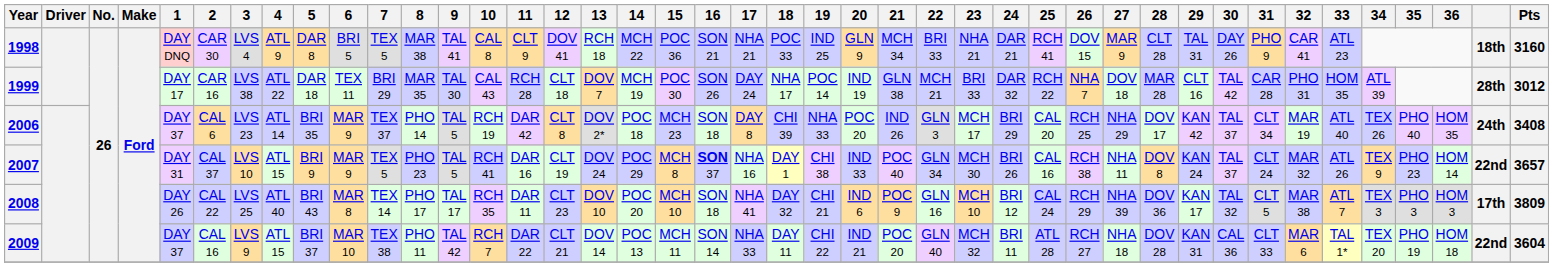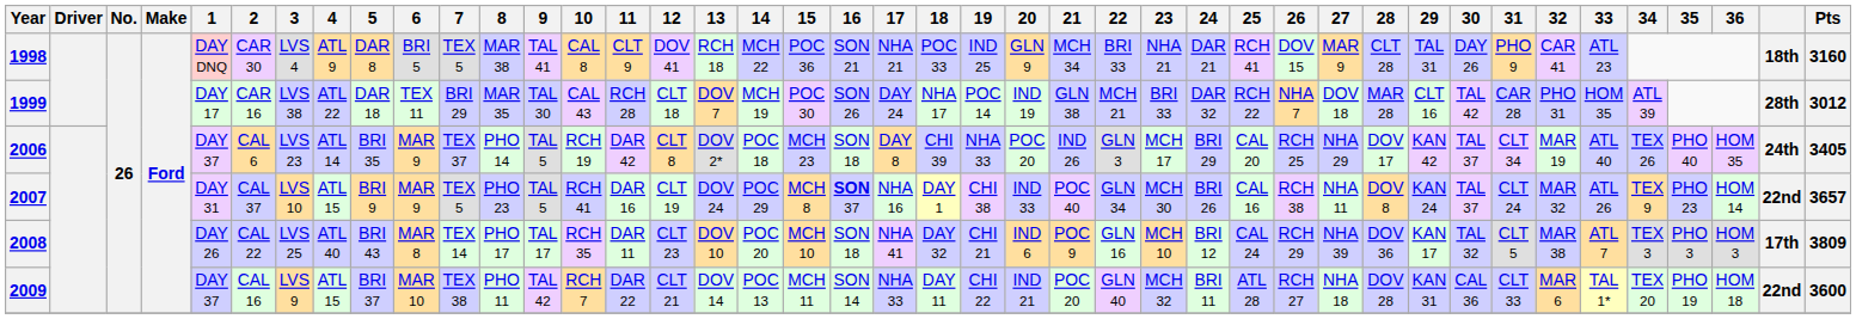2006 | Pts: 3408 -> 3405
2009 | Pts: 3604 -> 3600
